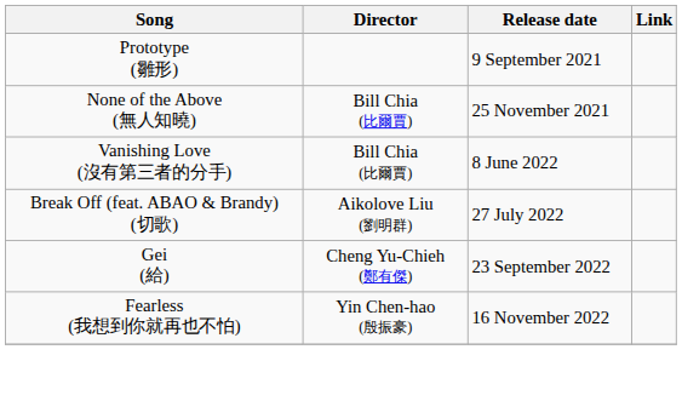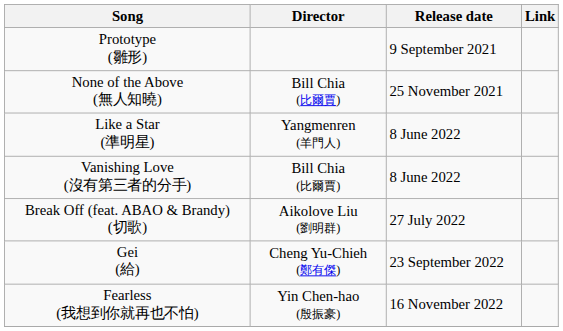+ row: Like a Star (準明星) | Yangmenren (羊門人) | 8 June 2022
